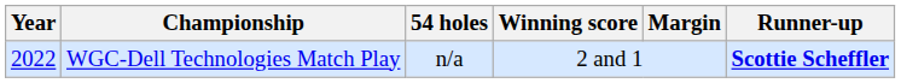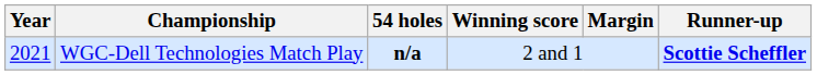WGC-Dell Technologies Match Play | Year: 2022 -> 2021
WGC-Dell Technologies Match Play | 54 holes: normal -> bold
